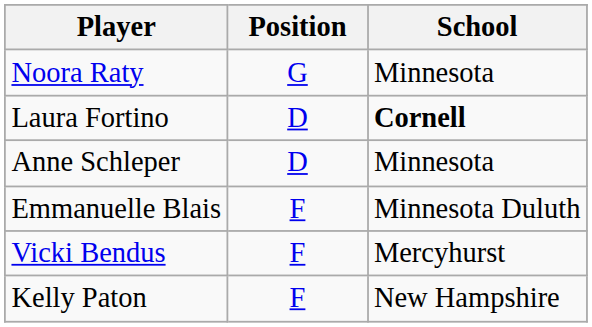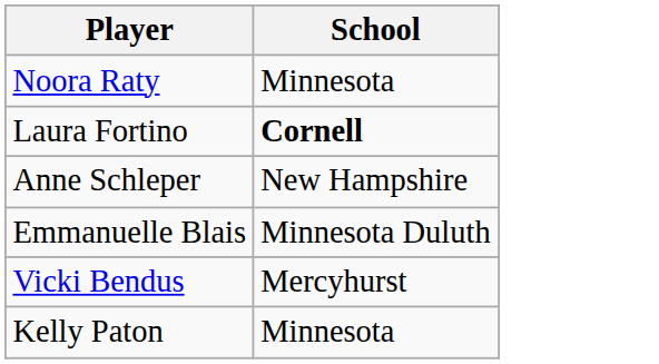- column: Position | G | D | D | F | F | F
Anne Schleper | School: Minnesota -> New Hampshire
Kelly Paton | School: New Hampshire -> Minnesota
